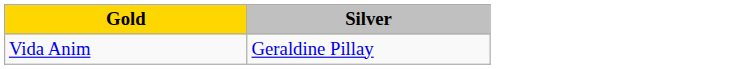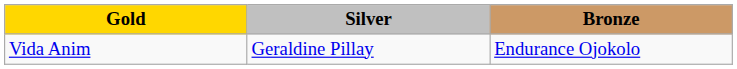+ column: Bronze | Endurance Ojokolo
